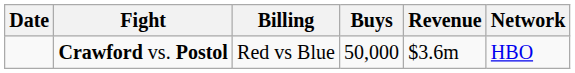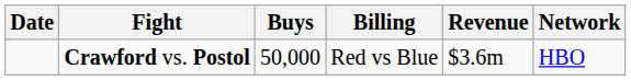columns swapped: Billing <-> Buys
